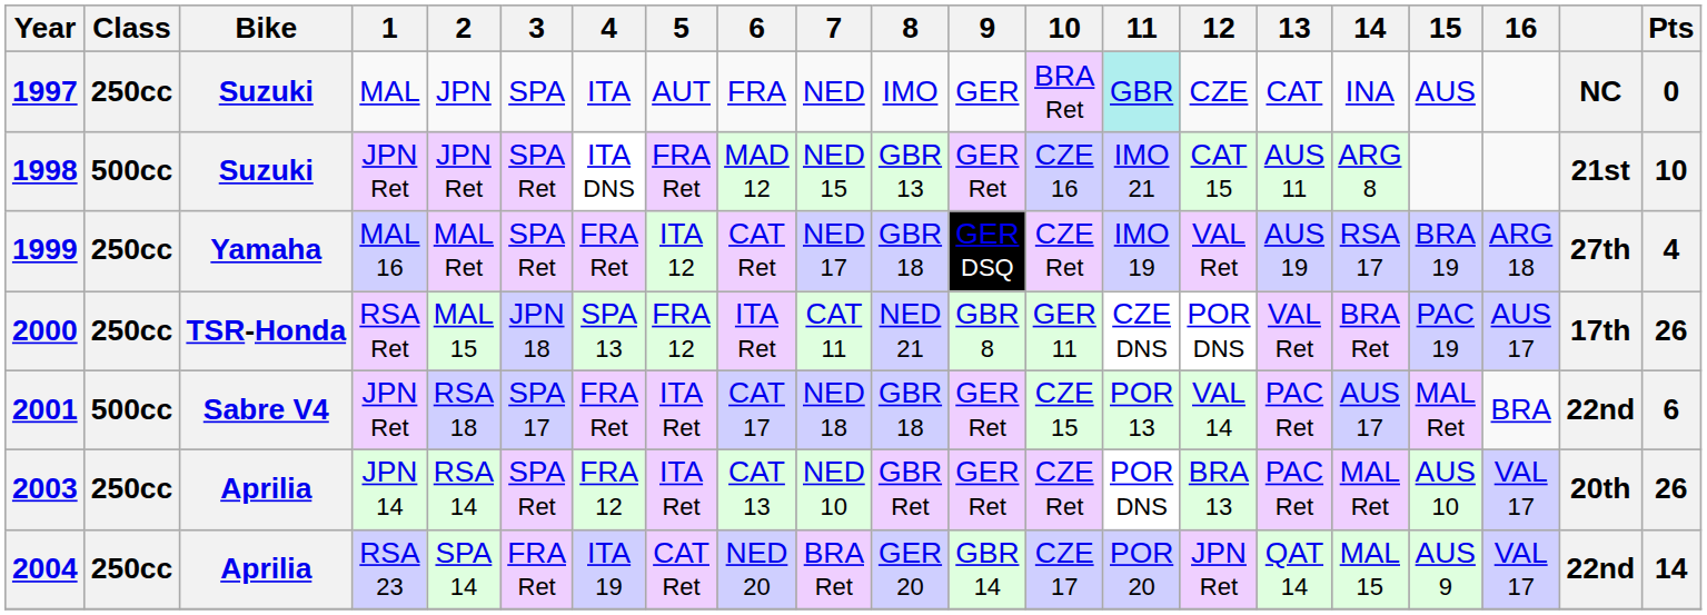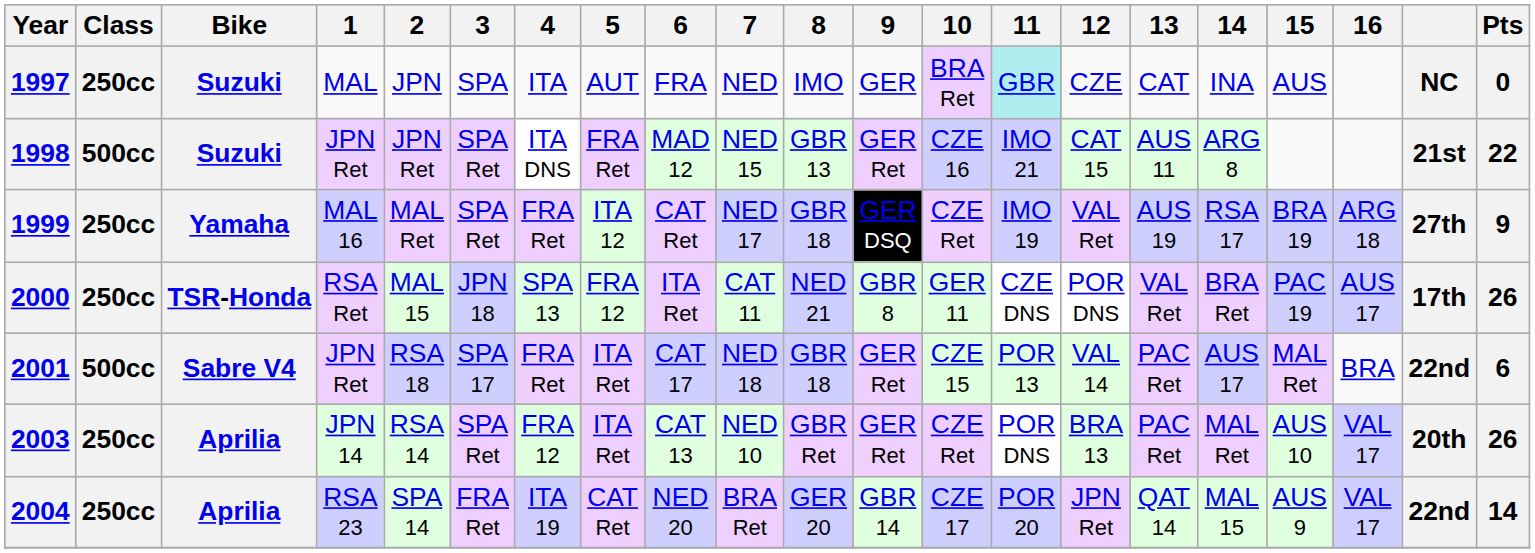1998 | Pts: 10 -> 22
1999 | Pts: 4 -> 9
